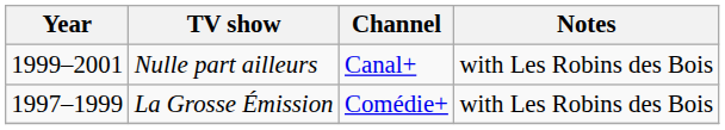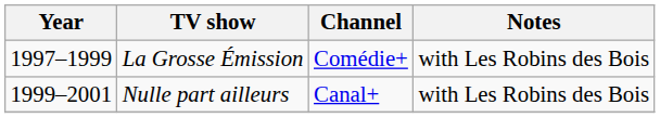rows swapped: La Grosse Émission <-> Nulle part ailleurs
